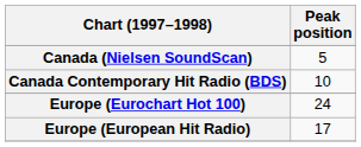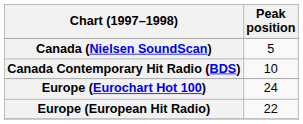Europe (European Hit Radio) | Peak position: 17 -> 22
